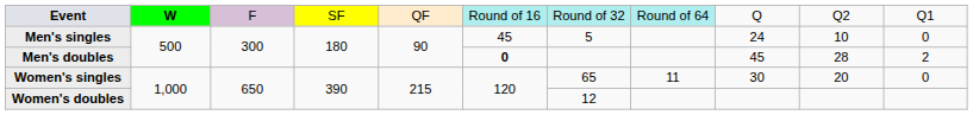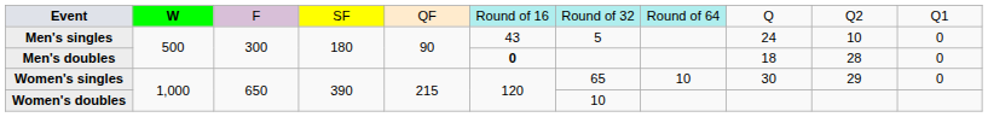Men's singles | column 6: 45 -> 43
Men's doubles | column 9: 45 -> 18
Men's doubles | column 11: 2 -> 0
Women's singles | column 8: 11 -> 10
Women's singles | column 10: 20 -> 29
Women's doubles | column 7: 12 -> 10
